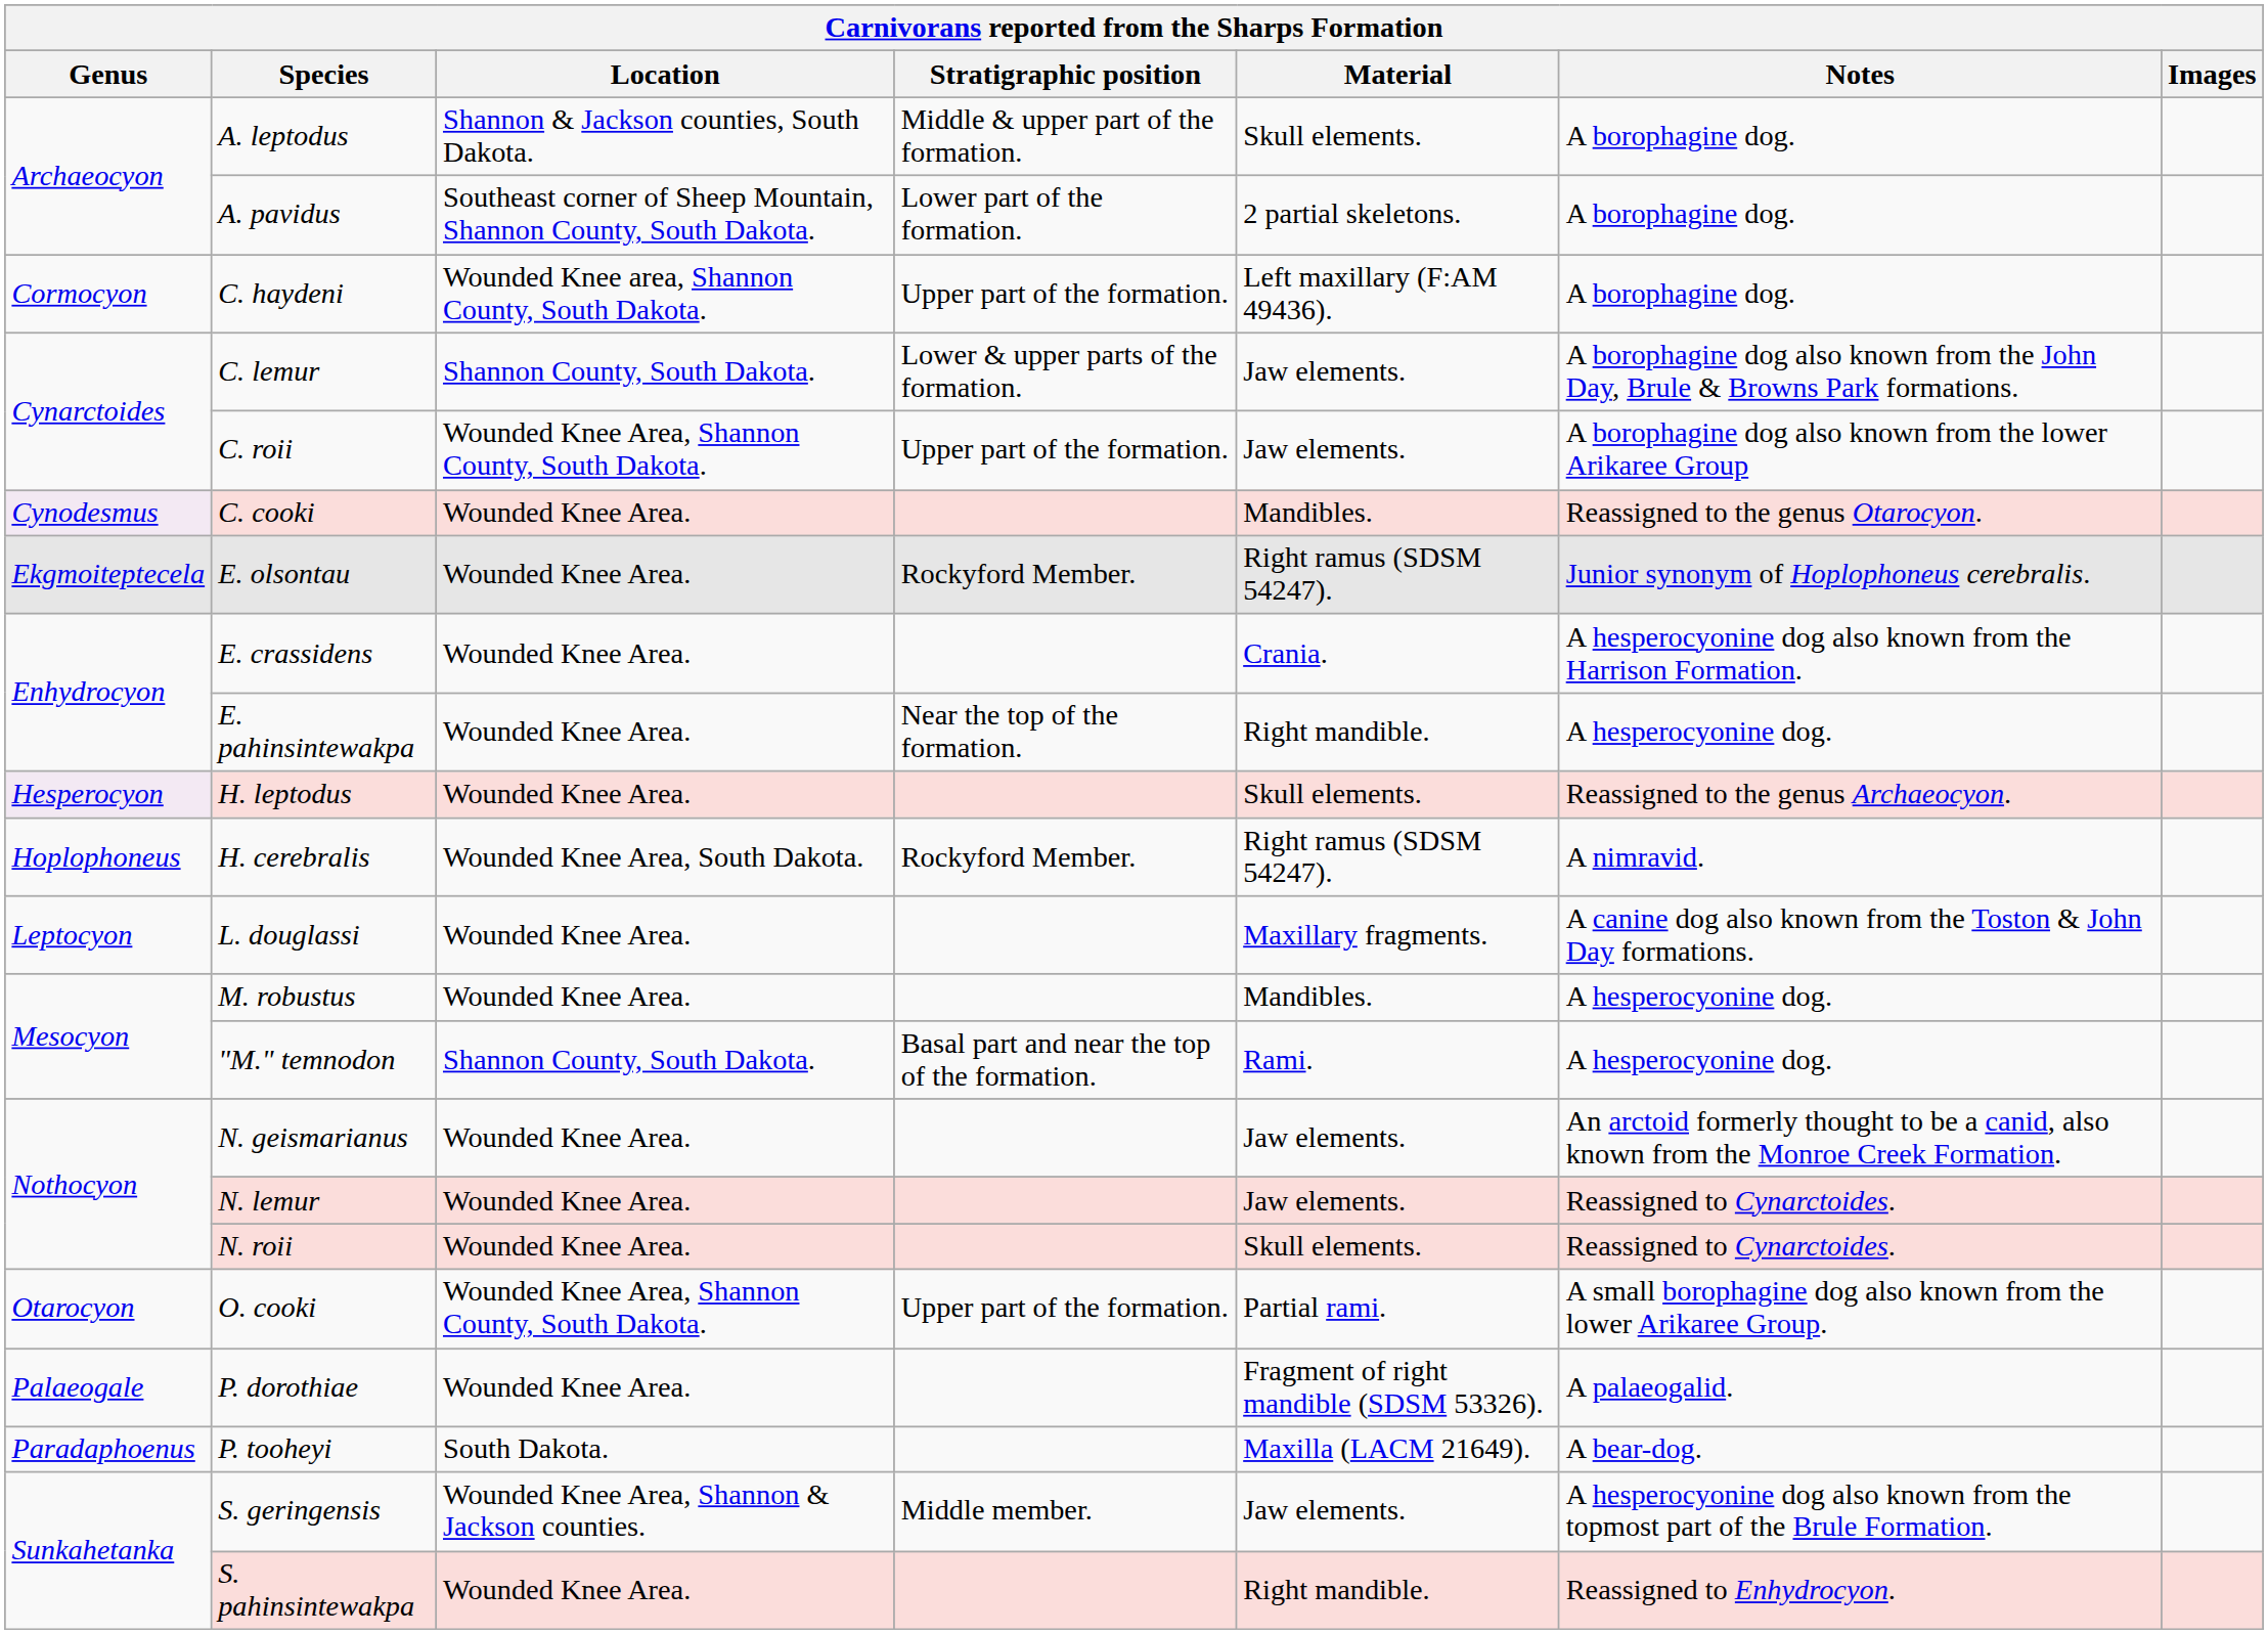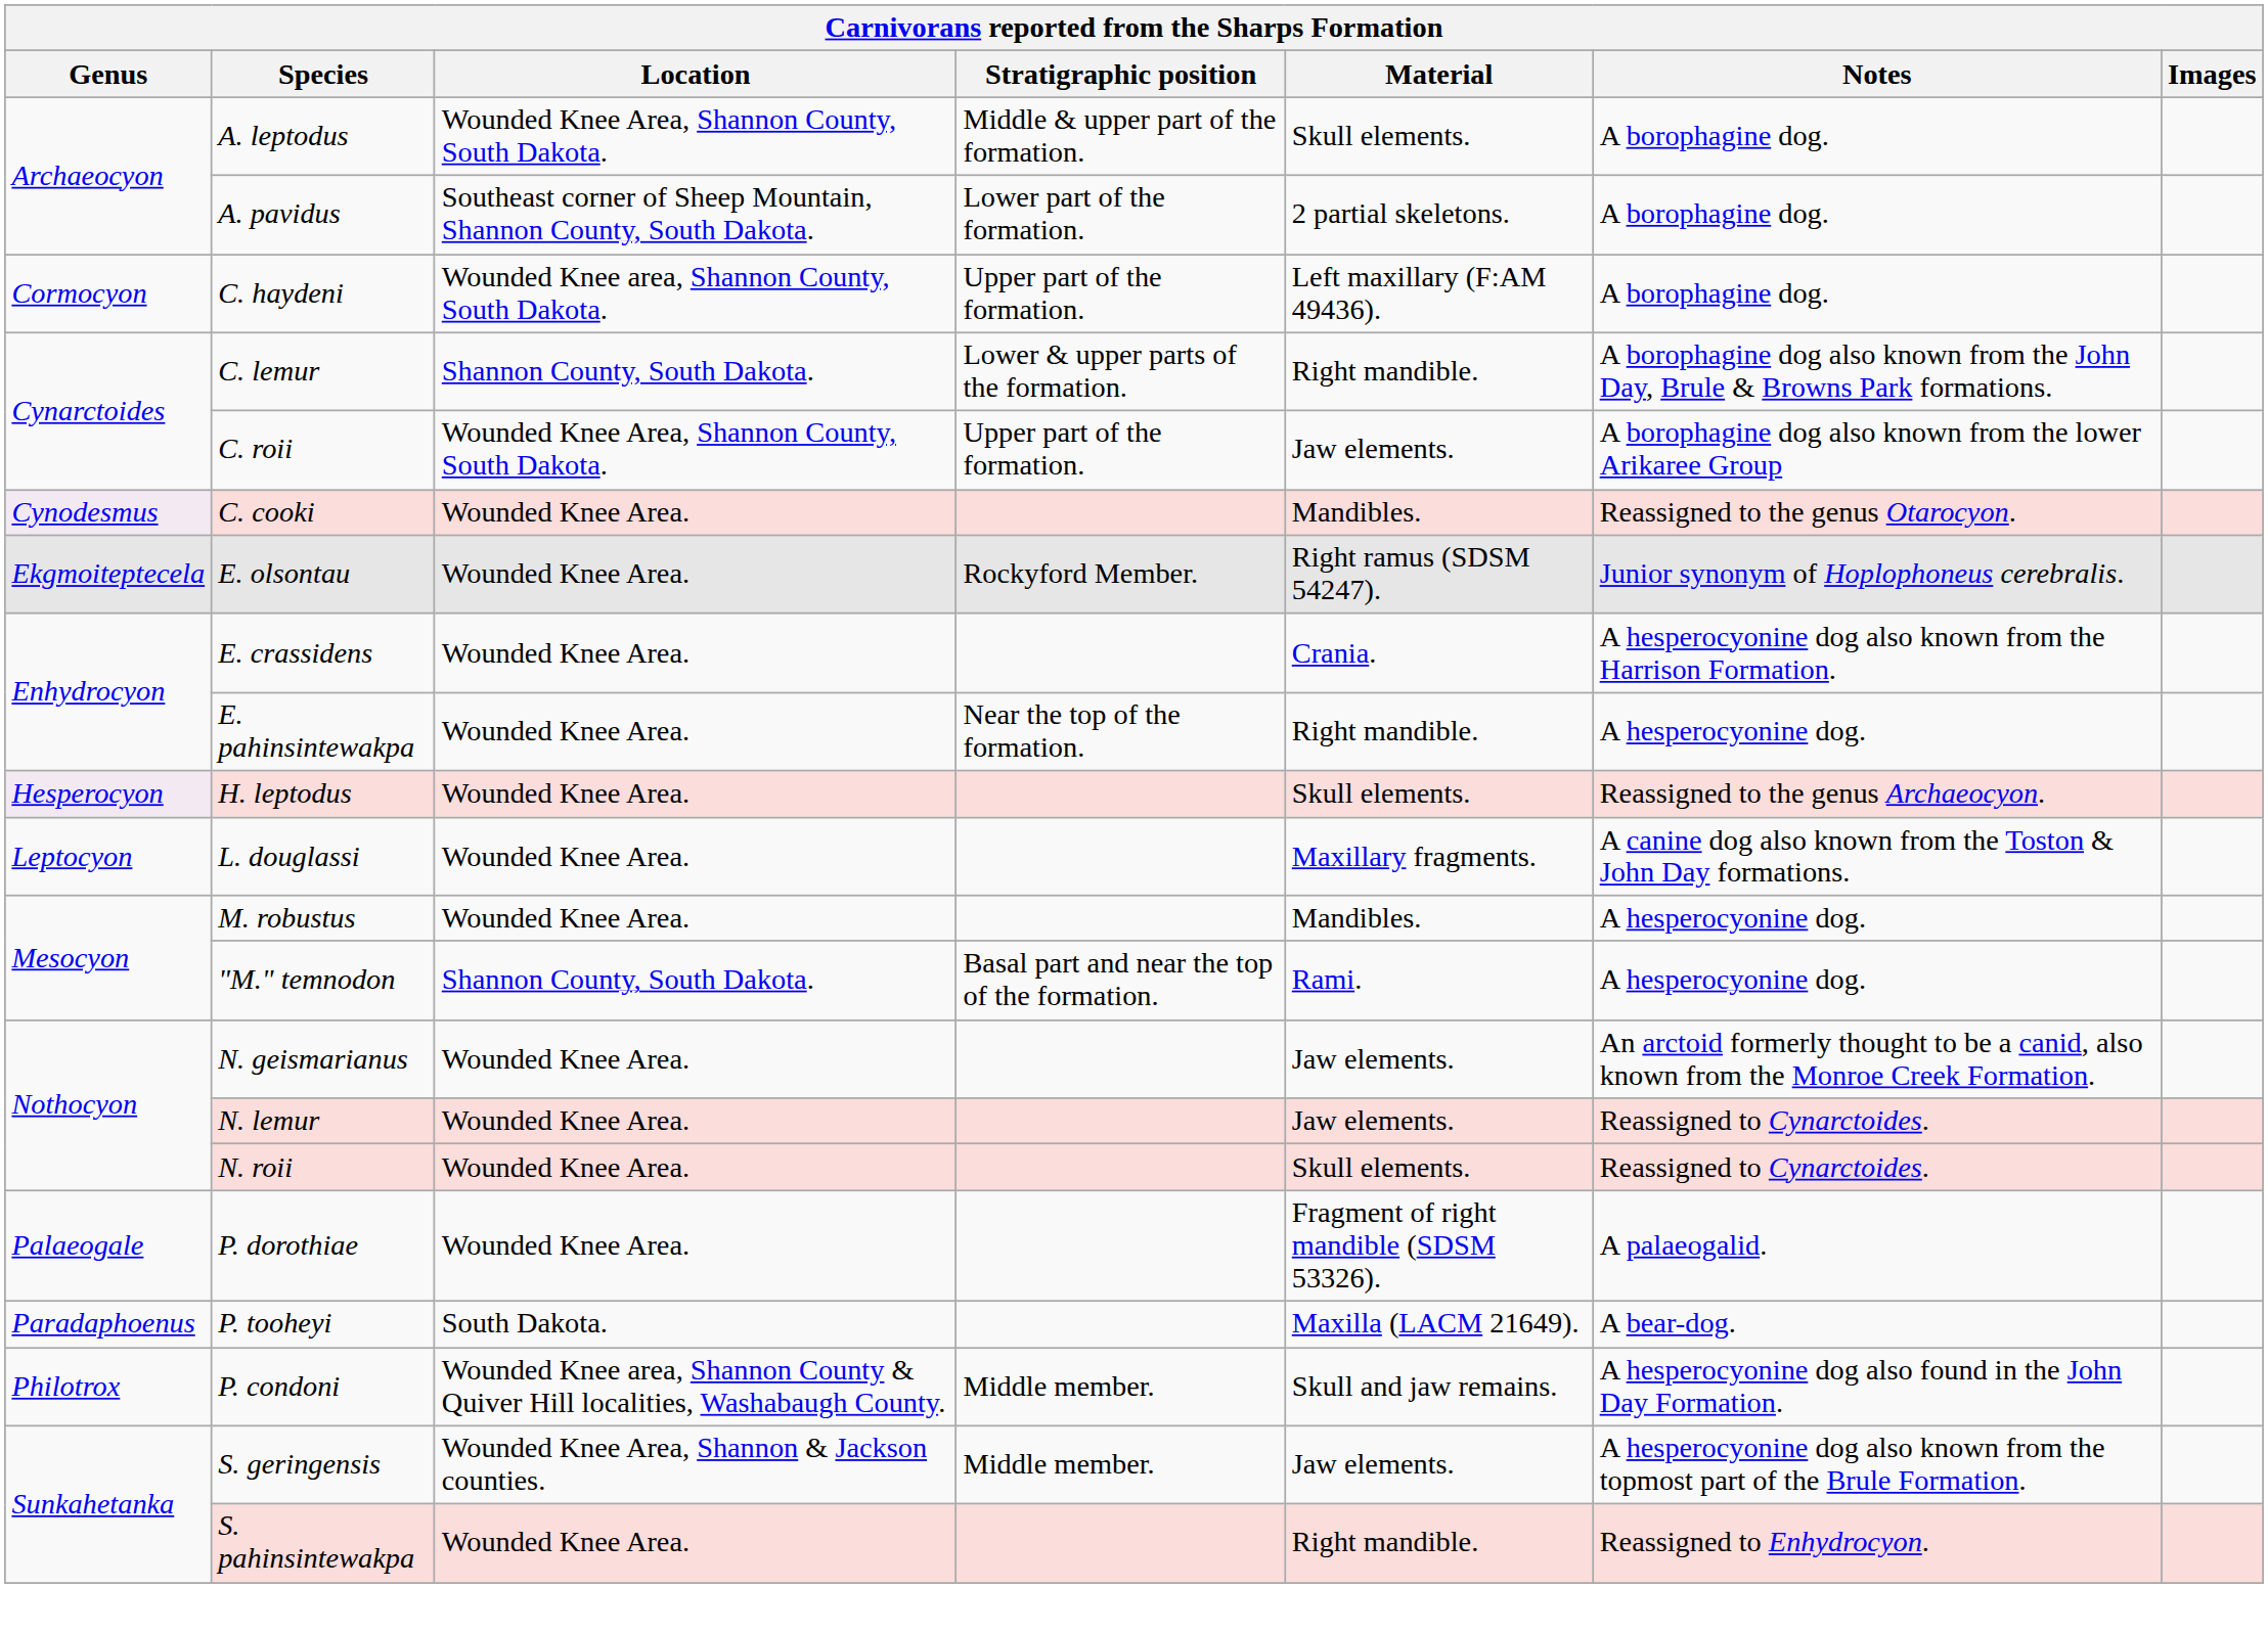A. leptodus | Location: Shannon & Jackson counties, South Dakota. -> Wounded Knee Area, Shannon County, South Dakota.
C. lemur | Material: Jaw elements. -> Right mandible.
- row: Hoplophoneus | H. cerebralis | Wounded Knee Area, South Dakota. | Rockyford Member. | Right ramus (SDSM 54247). | A nimravid.
- row: Otarocyon | O. cooki | Wounded Knee Area, Shannon County, South Dakota. | Upper part of the formation. | Partial rami. | A small borophagine dog also known from the lower Arikaree Group.
+ row: Philotrox | P. condoni | Wounded Knee area, Shannon County & Quiver Hill localities, Washabaugh County. | Middle member. | Skull and jaw remains. | A hesperocyonine dog also found in the John Day Formation.
